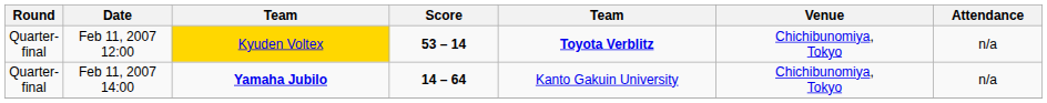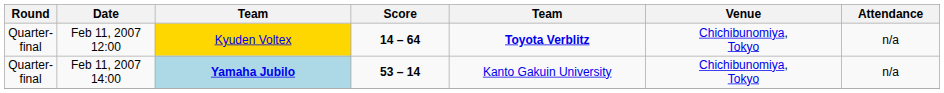Feb 11, 2007 12:00 | Score: 53 – 14 -> 14 – 64
Feb 11, 2007 14:00 | column 3: no background -> lightblue background
Feb 11, 2007 14:00 | Score: 14 – 64 -> 53 – 14
